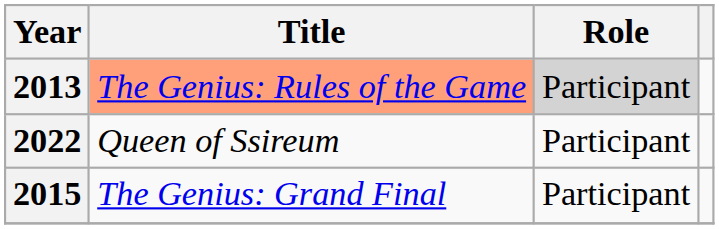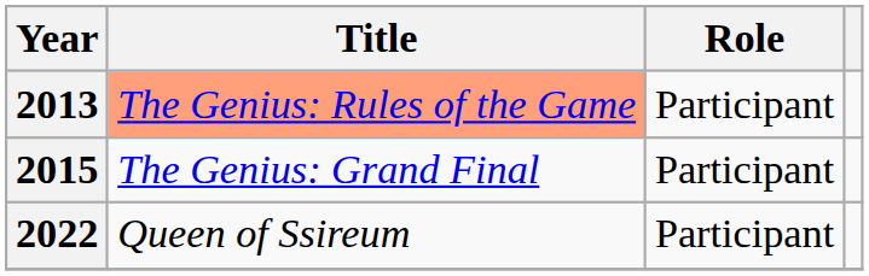2013 | Role: lightgrey background -> no background
rows swapped: 2015 <-> 2022
